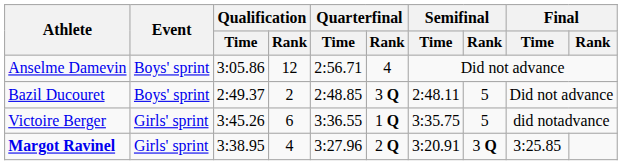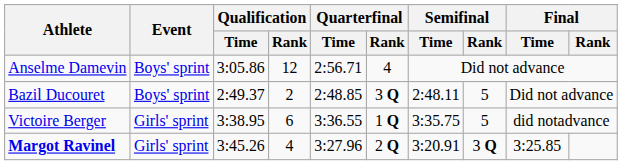Victoire Berger | Qualification / Time: 3:45.26 -> 3:38.95
Margot Ravinel | Qualification / Time: 3:38.95 -> 3:45.26
